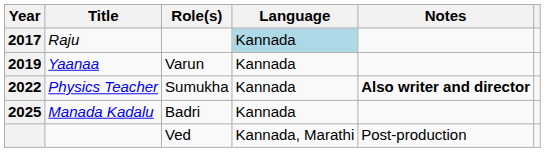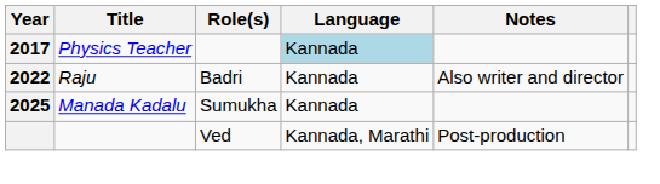2017 | Title: Raju -> Physics Teacher
- row: 2019 | Yaanaa | Varun | Kannada
2022 | Title: Physics Teacher -> Raju
2022 | Role(s): Sumukha -> Badri
2022 | Notes: bold -> normal
2025 | Role(s): Badri -> Sumukha
